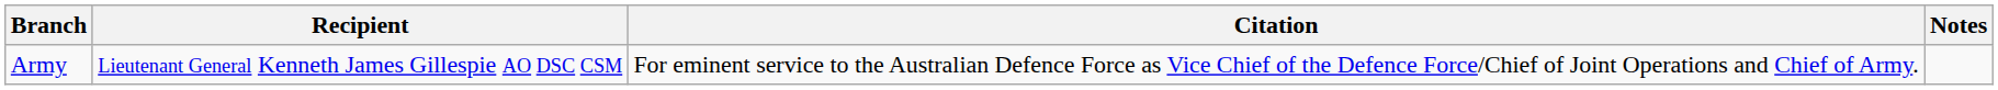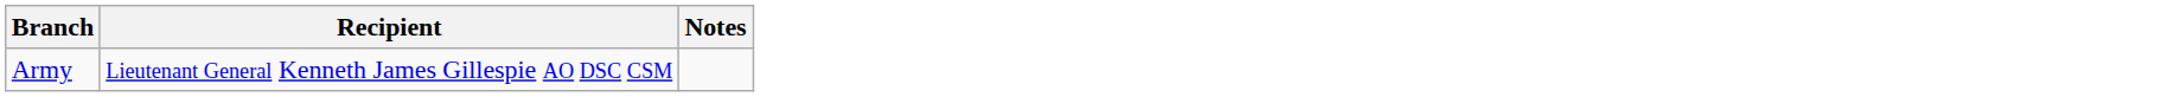- column: Citation | For eminent service to the Australian Defence Force as Vice Chief of the Defence Force/Chief of Joint Operations and Chief of Army.
